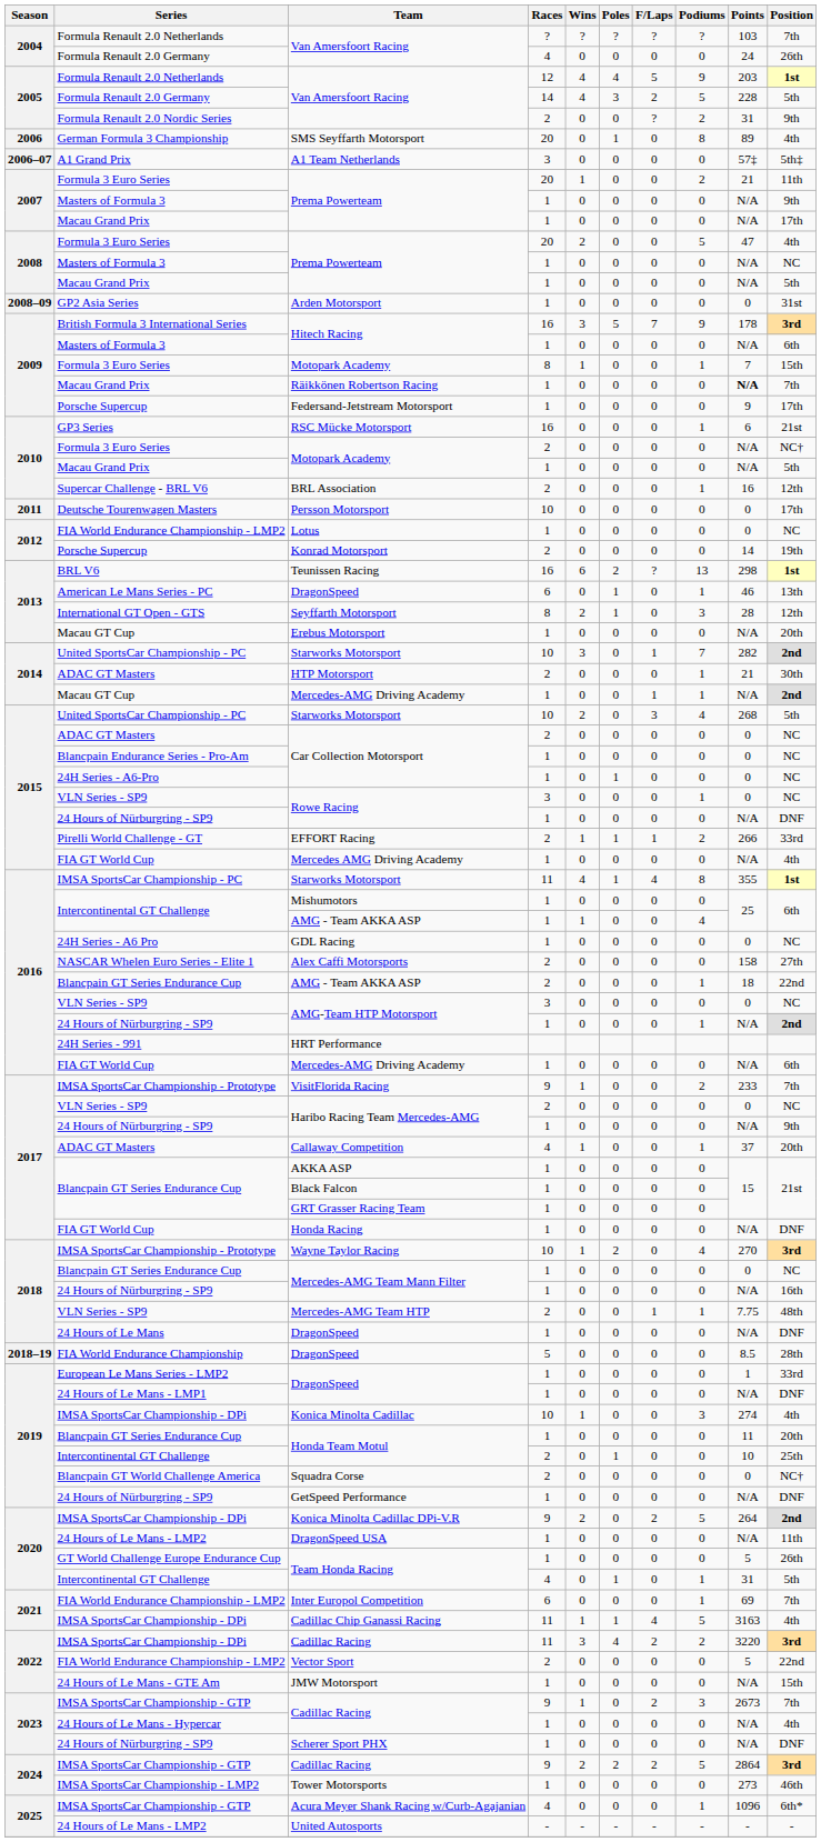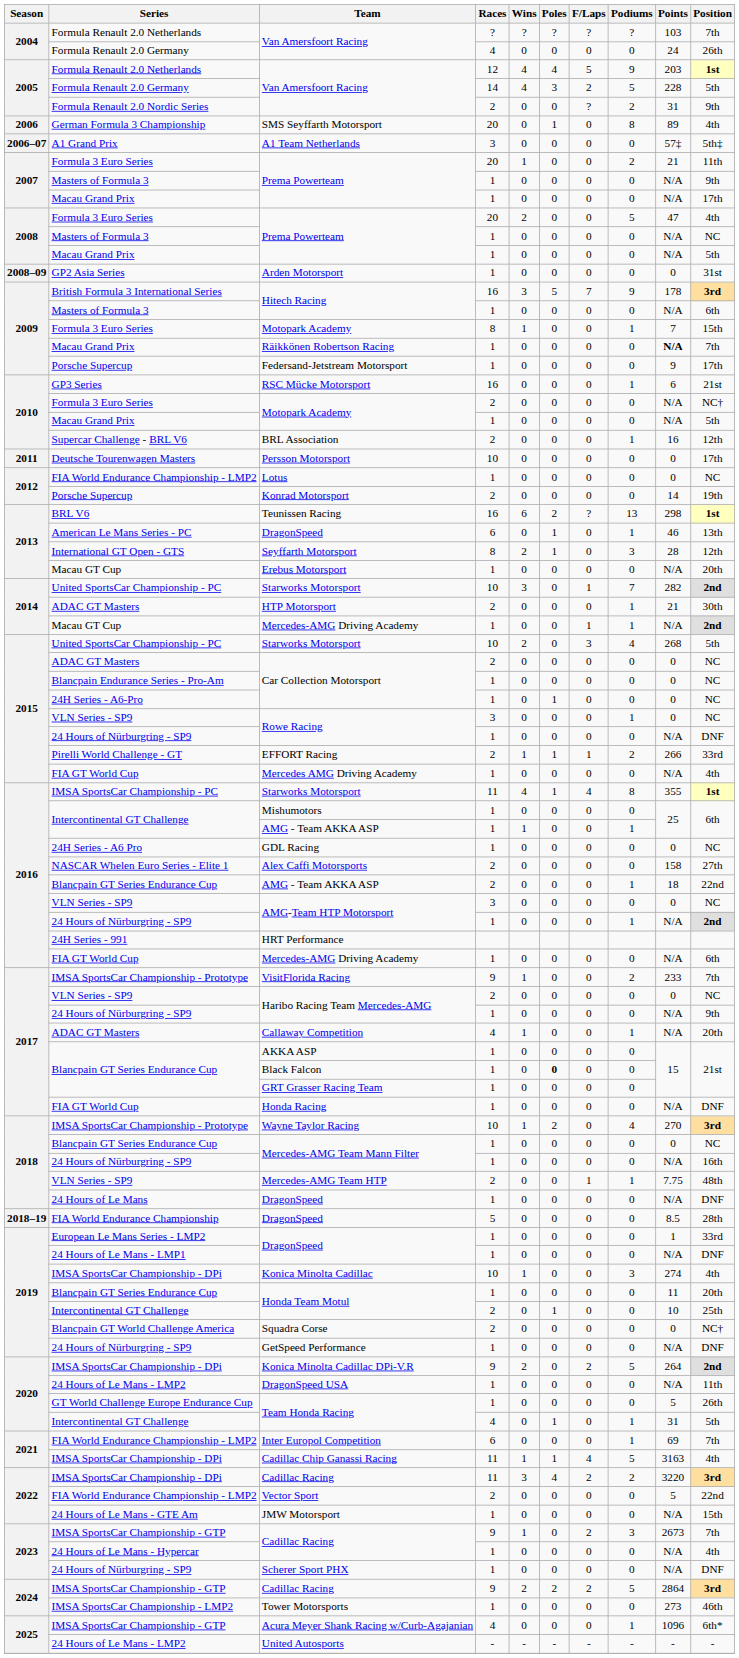Intercontinental GT Challenge / AMG - Team AKKA ASP | Podiums: 4 -> 1
Callaway Competition | Points: 37 -> N/A
Black Falcon | Poles: normal -> bold
